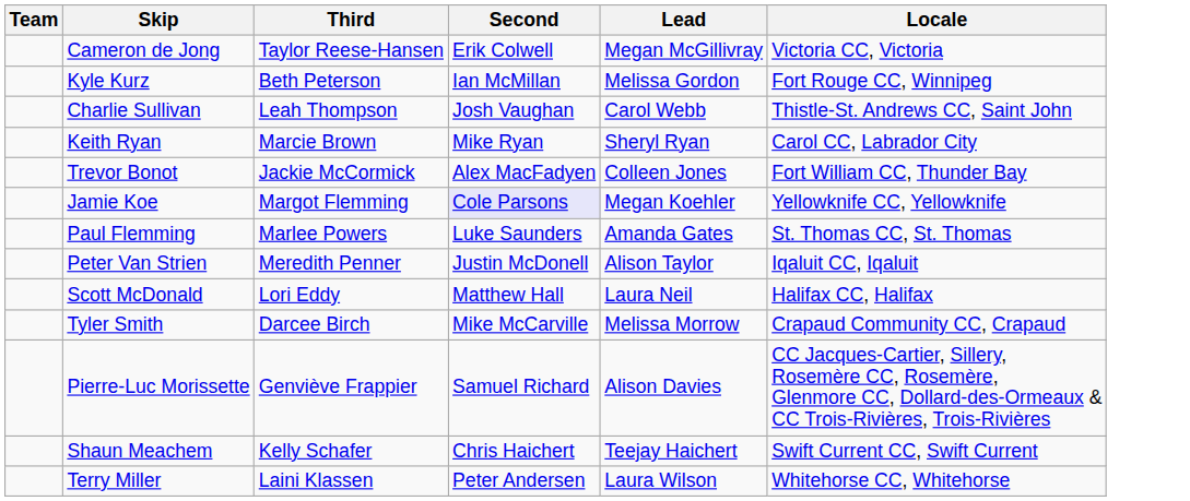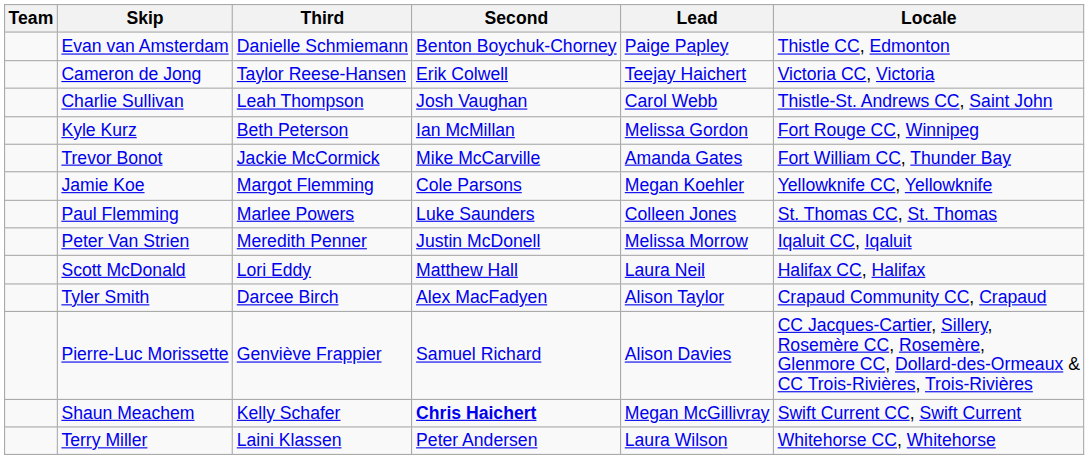+ row: Evan van Amsterdam | Danielle Schmiemann | Benton Boychuk-Chorney | Paige Papley | Thistle CC, Edmonton
Cameron de Jong | Lead: Megan McGillivray -> Teejay Haichert
rows swapped: Kyle Kurz <-> Charlie Sullivan
- row: Keith Ryan | Marcie Brown | Mike Ryan | Sheryl Ryan | Carol CC, Labrador City
Trevor Bonot | Second: Alex MacFadyen -> Mike McCarville
Trevor Bonot | Lead: Colleen Jones -> Amanda Gates
Jamie Koe | Second: lavender background -> no background
Paul Flemming | Lead: Amanda Gates -> Colleen Jones
Peter Van Strien | Lead: Alison Taylor -> Melissa Morrow
Tyler Smith | Second: Mike McCarville -> Alex MacFadyen
Tyler Smith | Lead: Melissa Morrow -> Alison Taylor
Shaun Meachem | Second: normal -> bold
Shaun Meachem | Lead: Teejay Haichert -> Megan McGillivray
